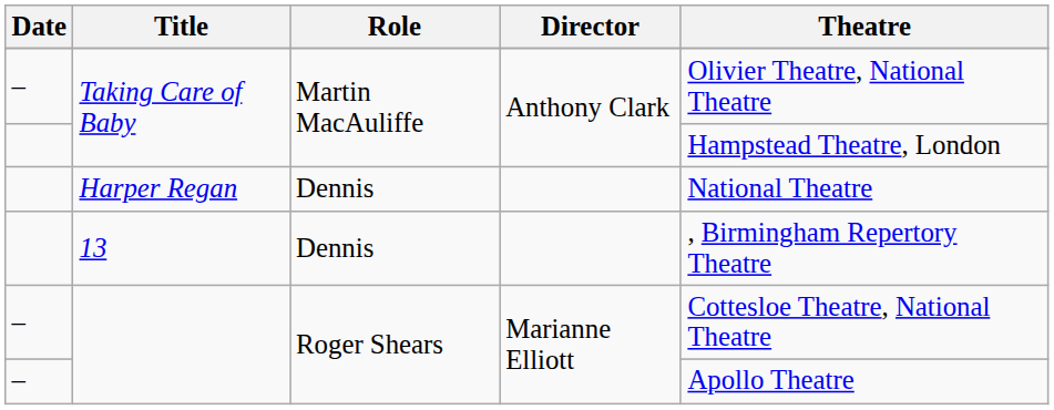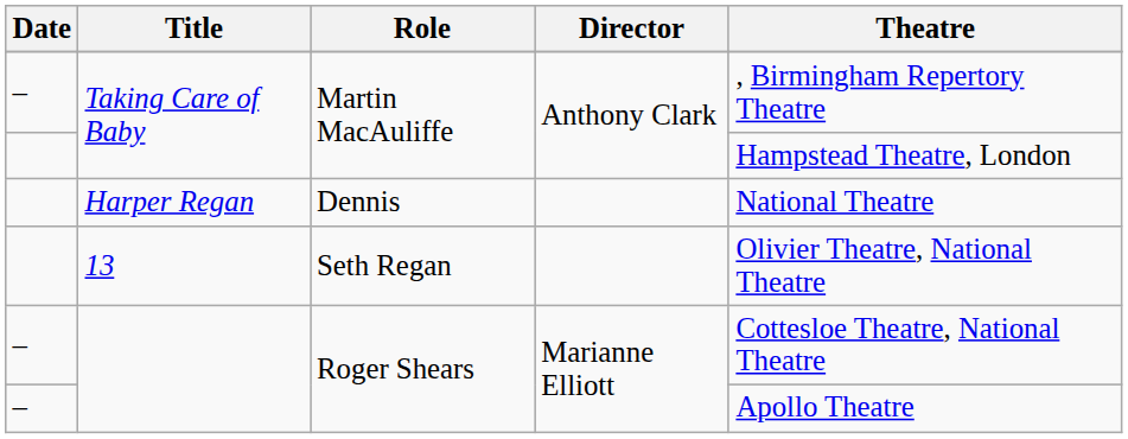– / Taking Care of Baby | Theatre: Olivier Theatre, National Theatre -> , Birmingham Repertory Theatre
13 | Role: Dennis -> Seth Regan
13 | Theatre: , Birmingham Repertory Theatre -> Olivier Theatre, National Theatre
